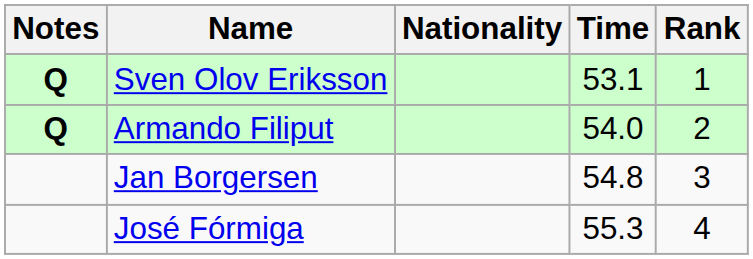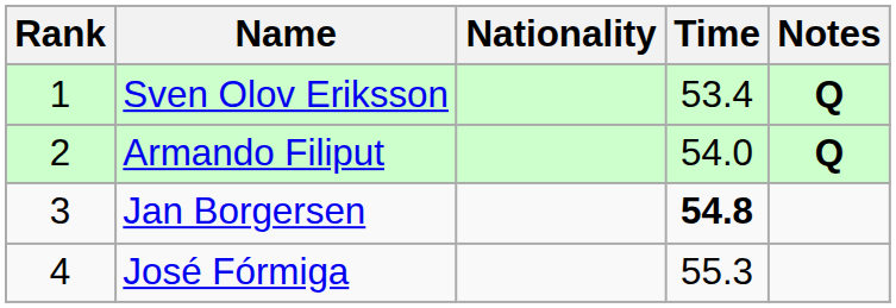columns swapped: Rank <-> Notes
Sven Olov Eriksson | Time: 53.1 -> 53.4
Jan Borgersen | Time: normal -> bold
